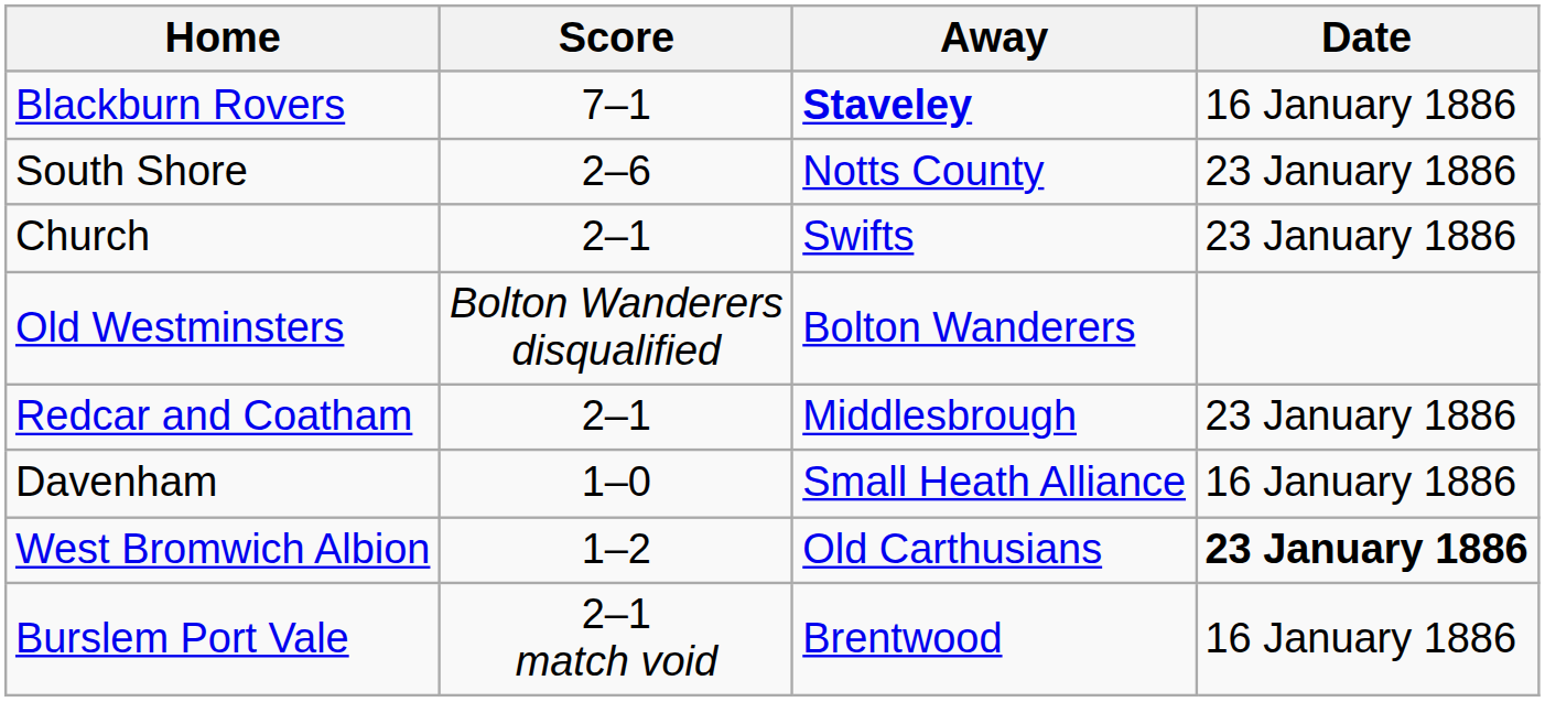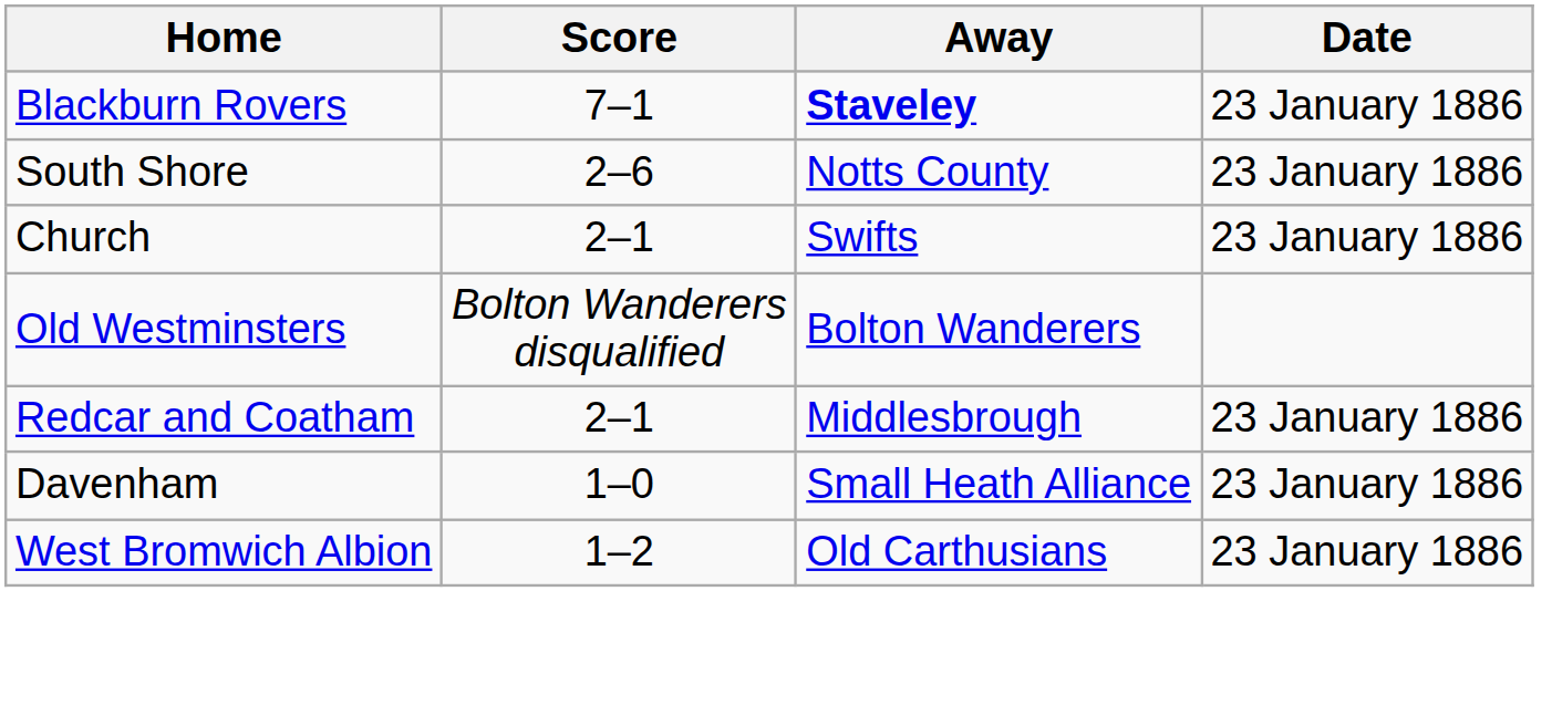Blackburn Rovers | Date: 16 January 1886 -> 23 January 1886
Davenham | Date: 16 January 1886 -> 23 January 1886
West Bromwich Albion | Date: bold -> normal
- row: Burslem Port Vale | 2–1 match void | Brentwood | 16 January 1886
